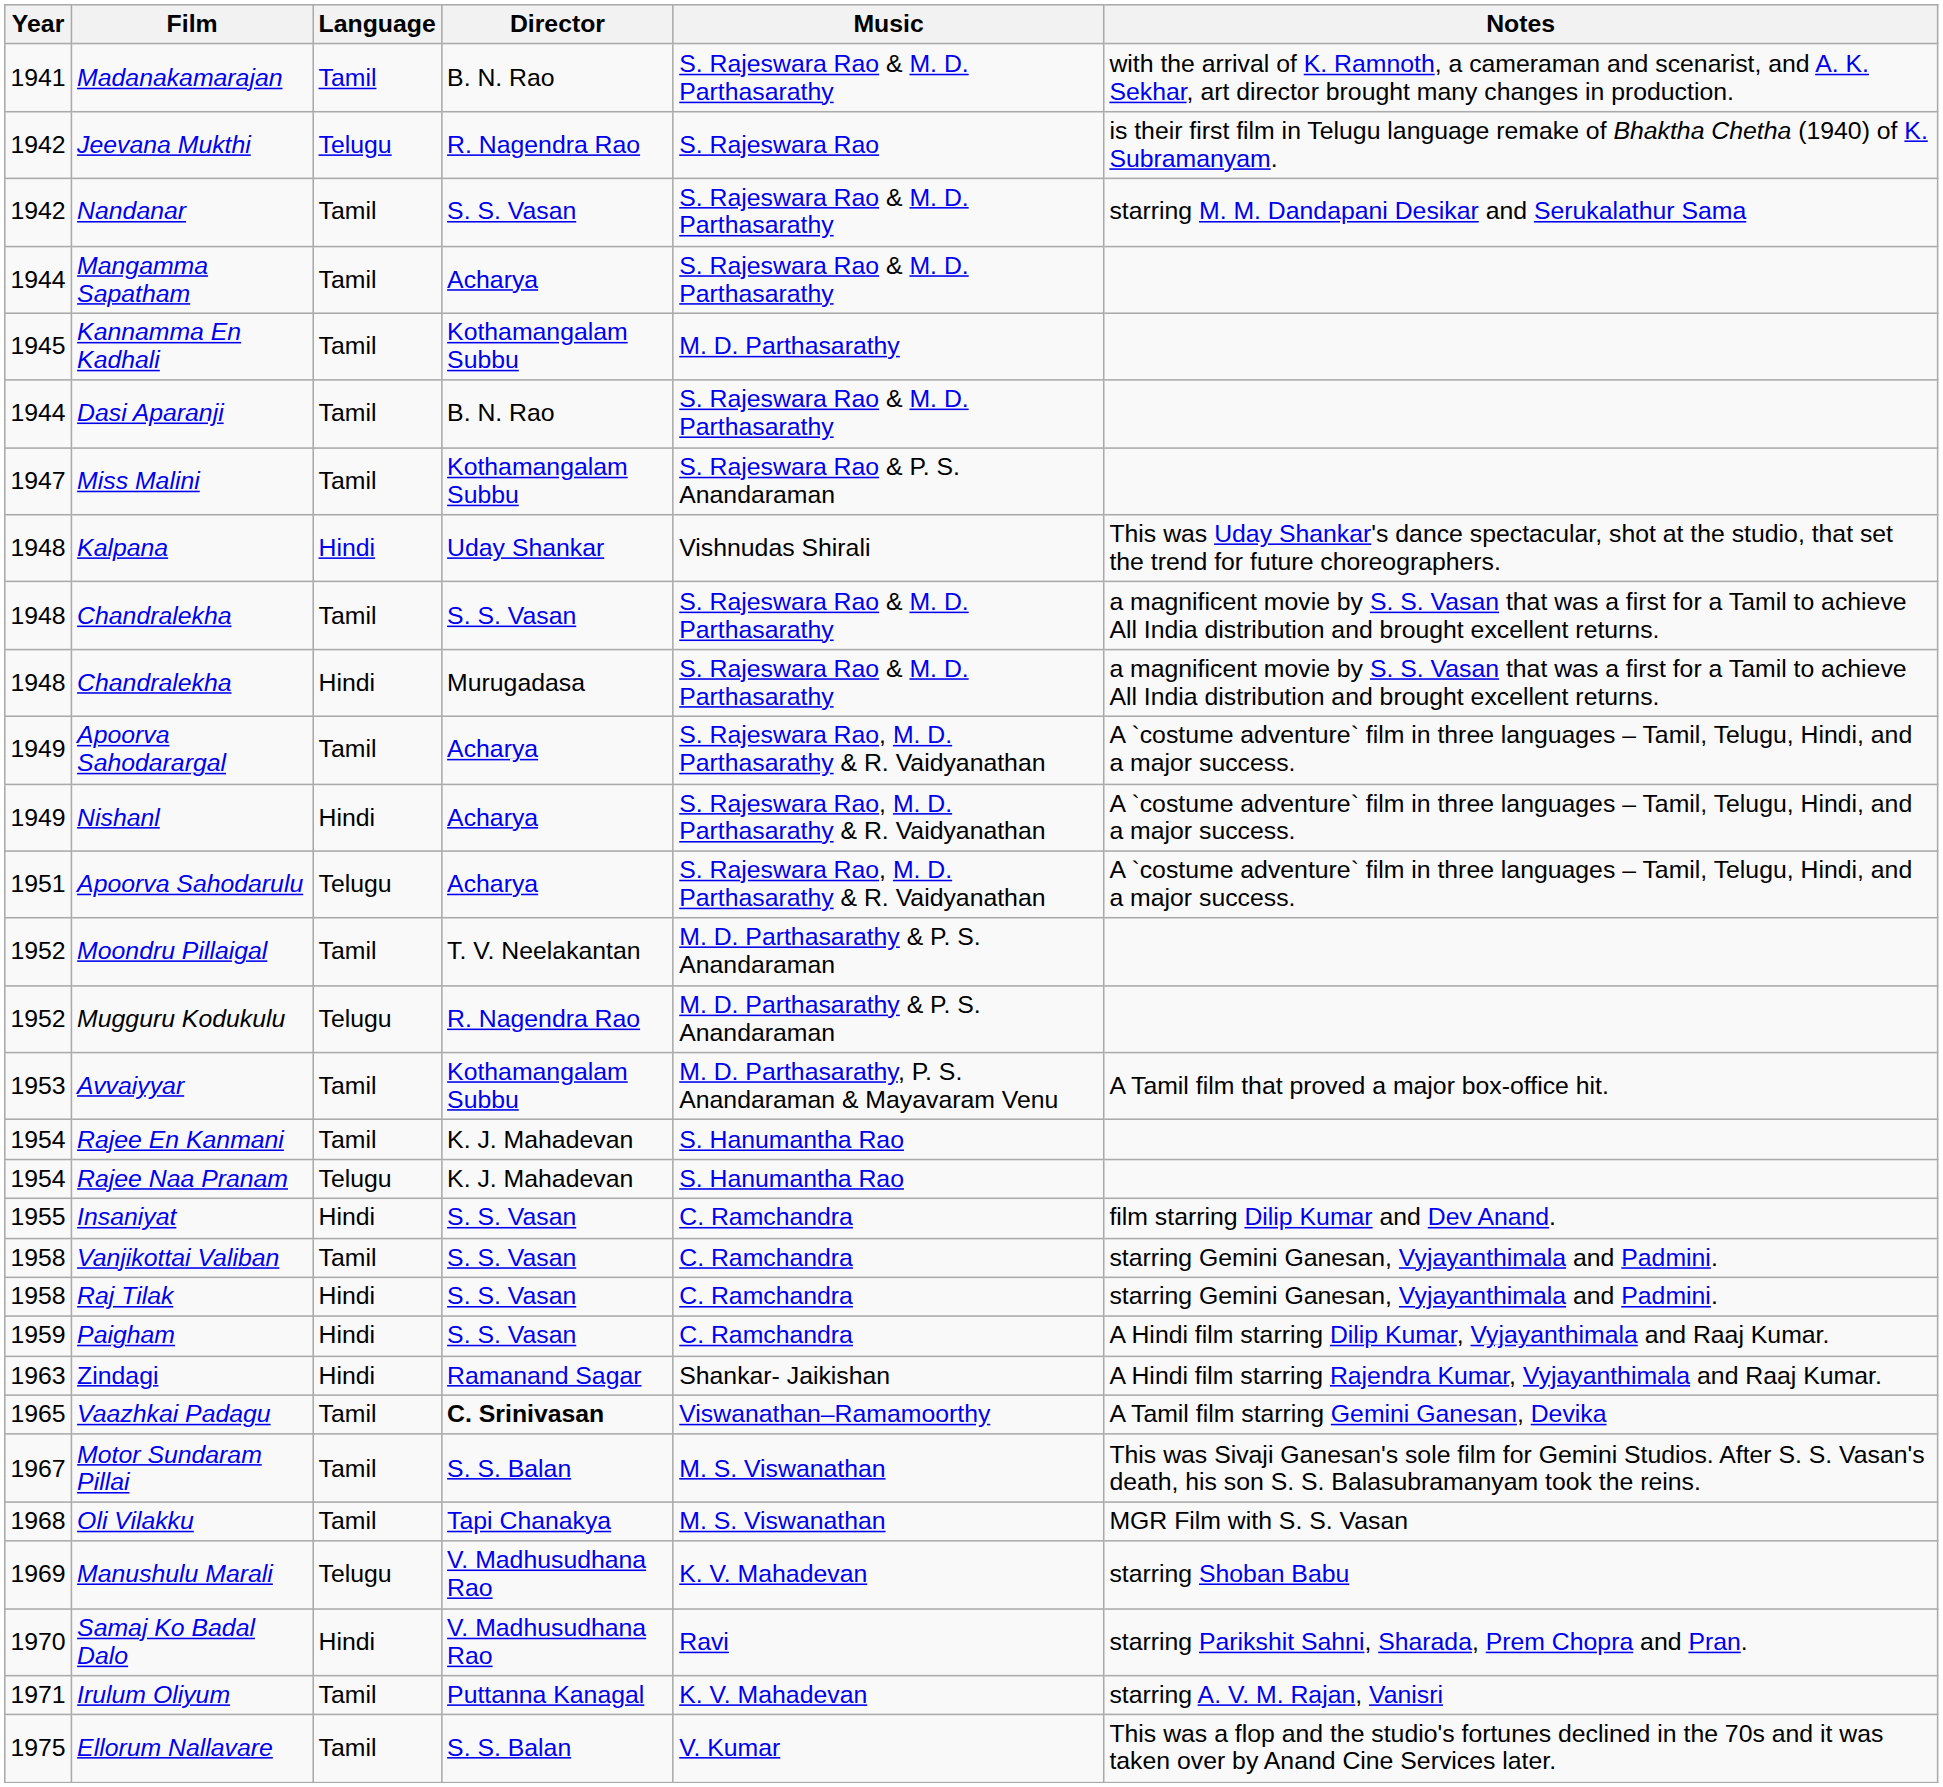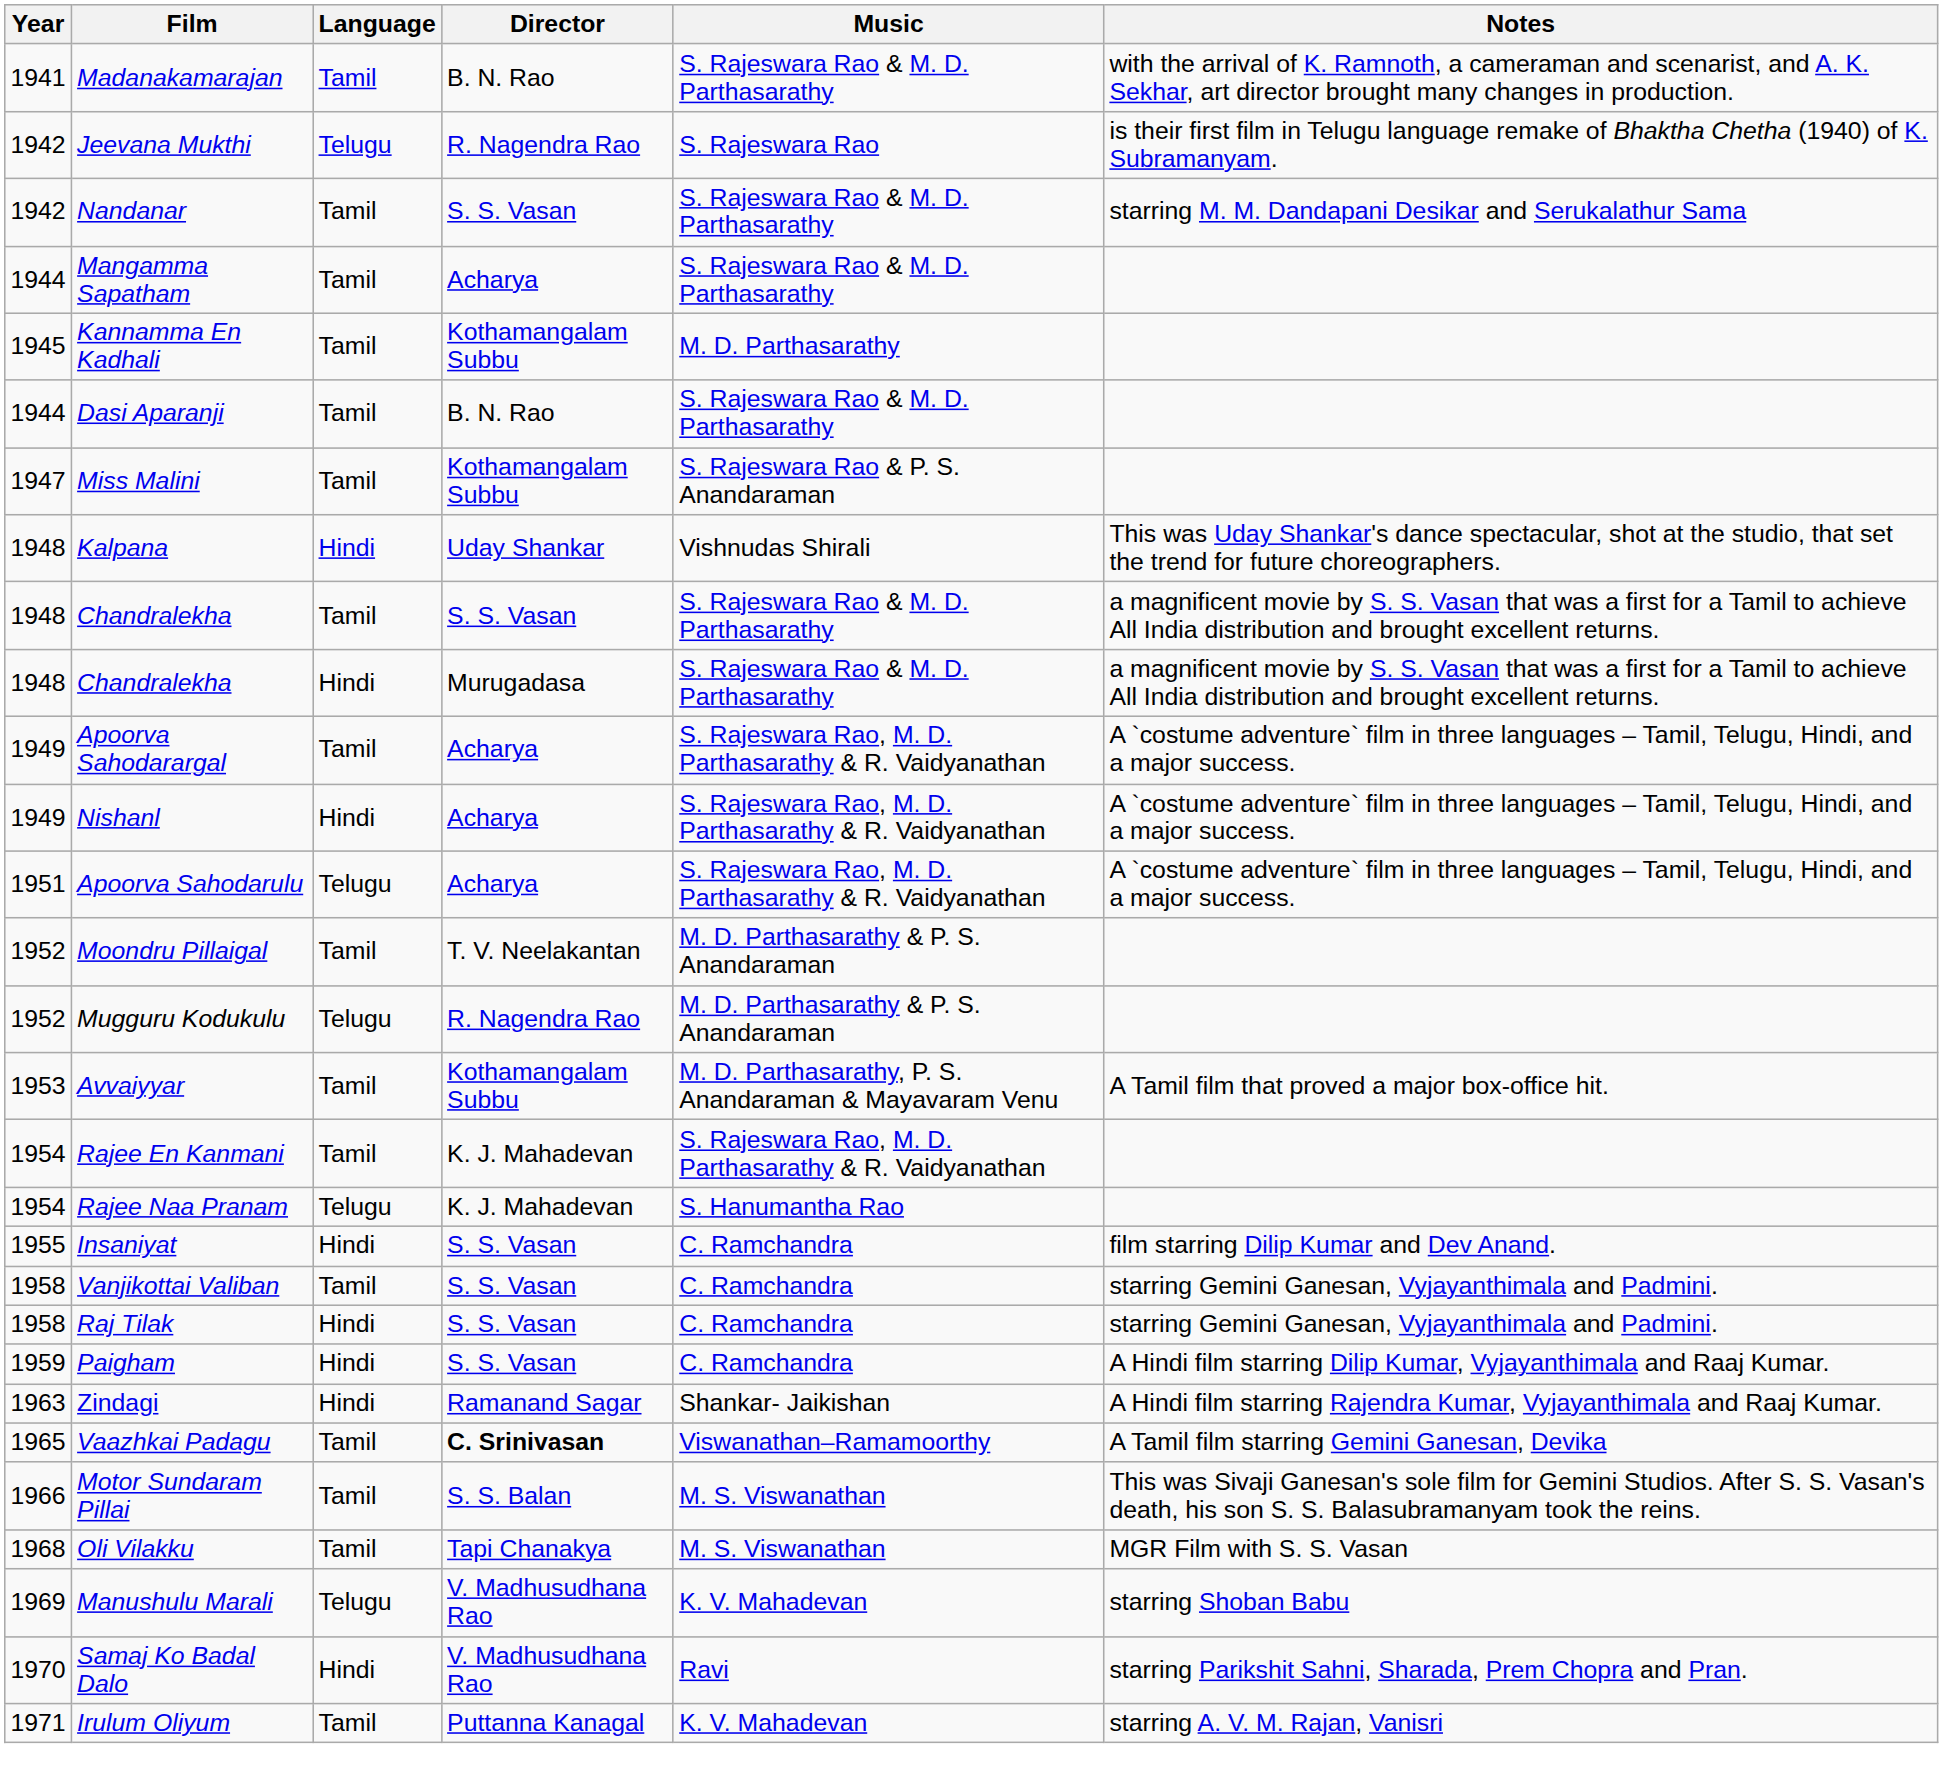Rajee En Kanmani | Music: S. Hanumantha Rao -> S. Rajeswara Rao, M. D. Parthasarathy & R. Vaidyanathan
Motor Sundaram Pillai | Year: 1967 -> 1966
- row: 1975 | Ellorum Nallavare | Tamil | S. S. Balan | V. Kumar | This was a flop and the studio's fortunes declined in the 70s and it was taken over by Anand Cine Services later.
